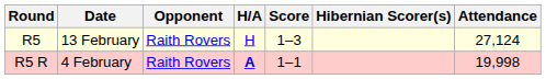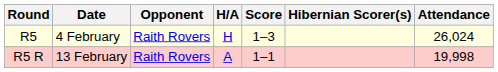R5 | Date: 13 February -> 4 February
R5 | Attendance: 27,124 -> 26,024
R5 R | Date: 4 February -> 13 February
R5 R | H/A: bold -> normal
